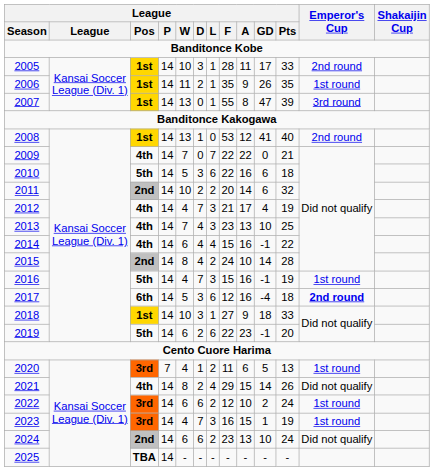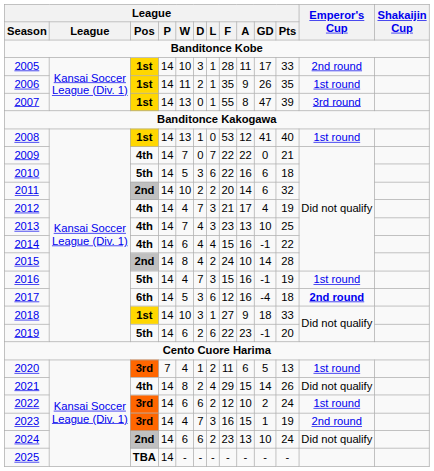2008 | Emperor's Cup: 2nd round -> 1st round
2023 | Emperor's Cup: 1st round -> 2nd round
